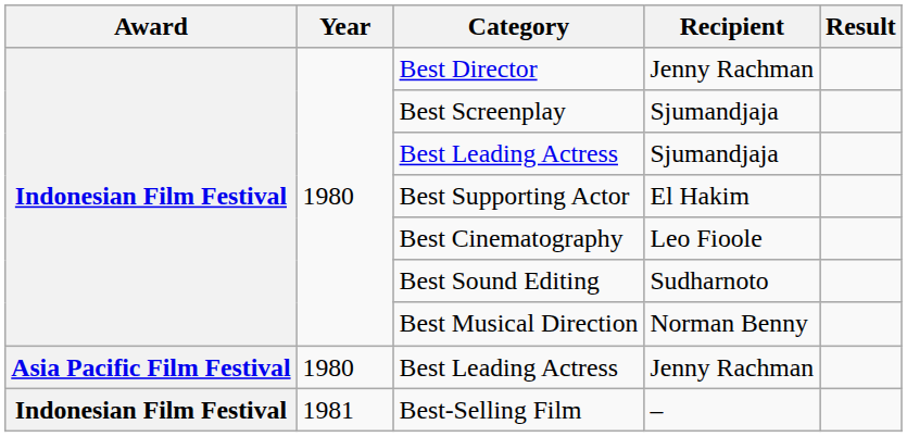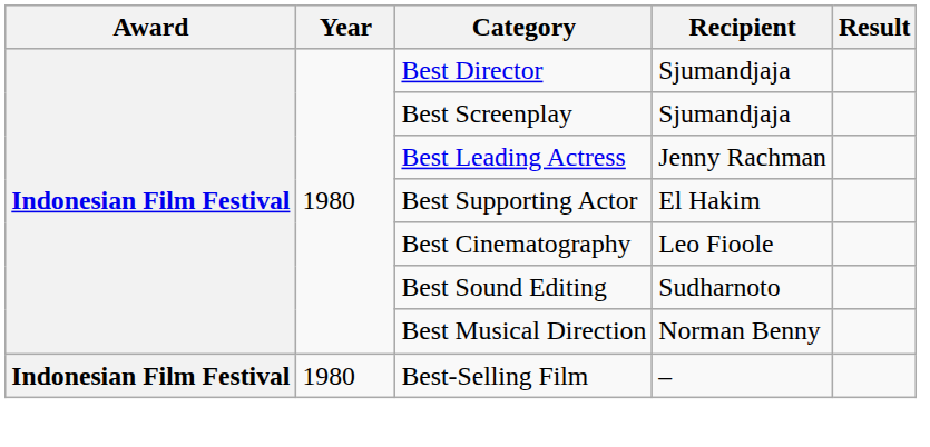Best Director | Recipient: Jenny Rachman -> Sjumandjaja
Indonesian Film Festival / Best Leading Actress | Recipient: Sjumandjaja -> Jenny Rachman
- row: Asia Pacific Film Festival | 1980 | Best Leading Actress | Jenny Rachman
Best-Selling Film | Year: 1981 -> 1980
